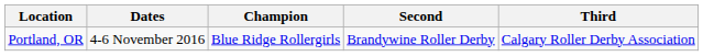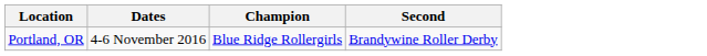- column: Third | Calgary Roller Derby Association
